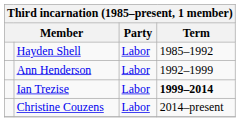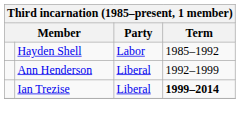Ann Henderson | Party: Labor -> Liberal
Ian Trezise | Party: Labor -> Liberal
- row: Christine Couzens | Labor | 2014–present
